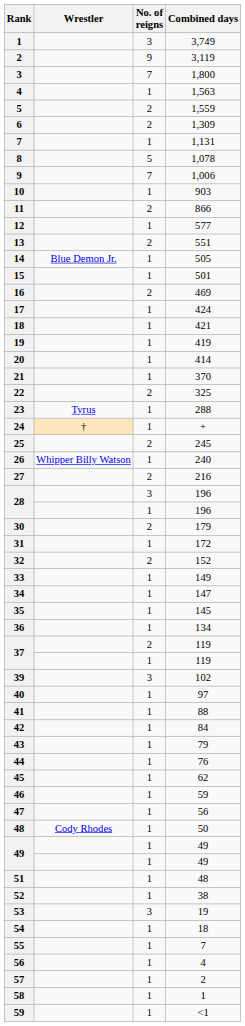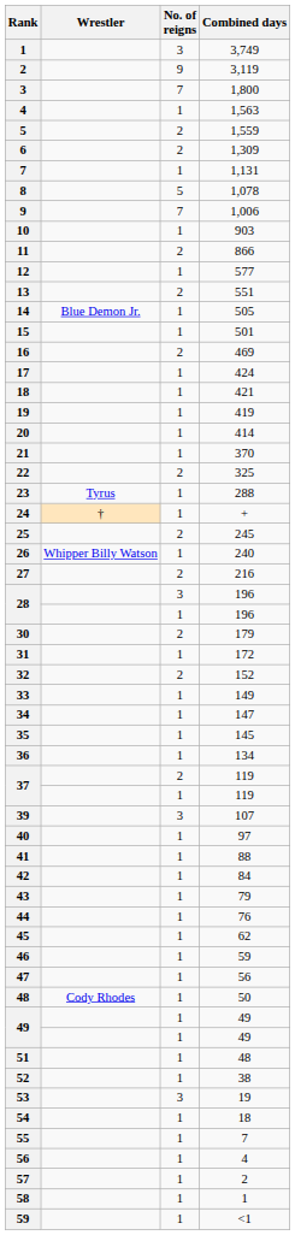39 | Combined days: 102 -> 107
